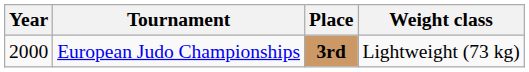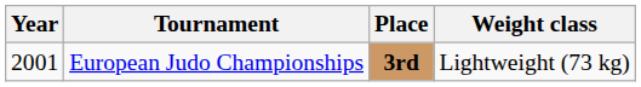European Judo Championships | Year: 2000 -> 2001
